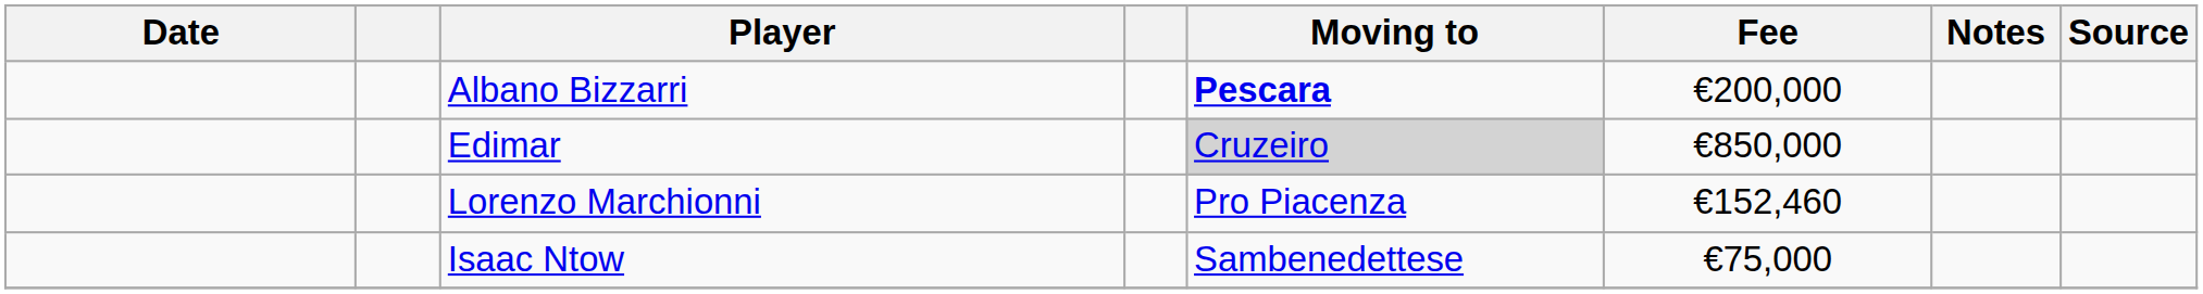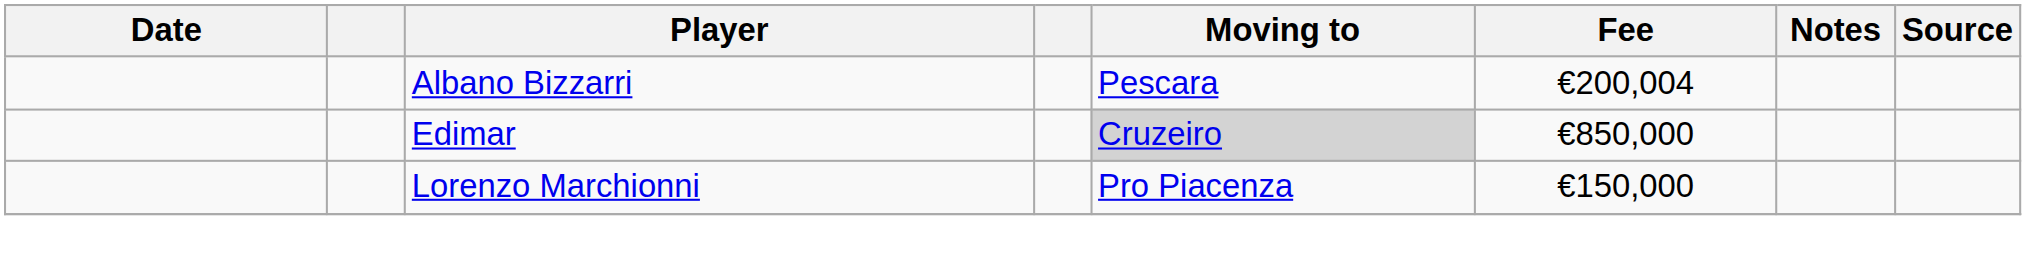Albano Bizzarri | Moving to: bold -> normal
Albano Bizzarri | Fee: €200,000 -> €200,004
Lorenzo Marchionni | Fee: €152,460 -> €150,000
- row: Isaac Ntow | Sambenedettese | €75,000
